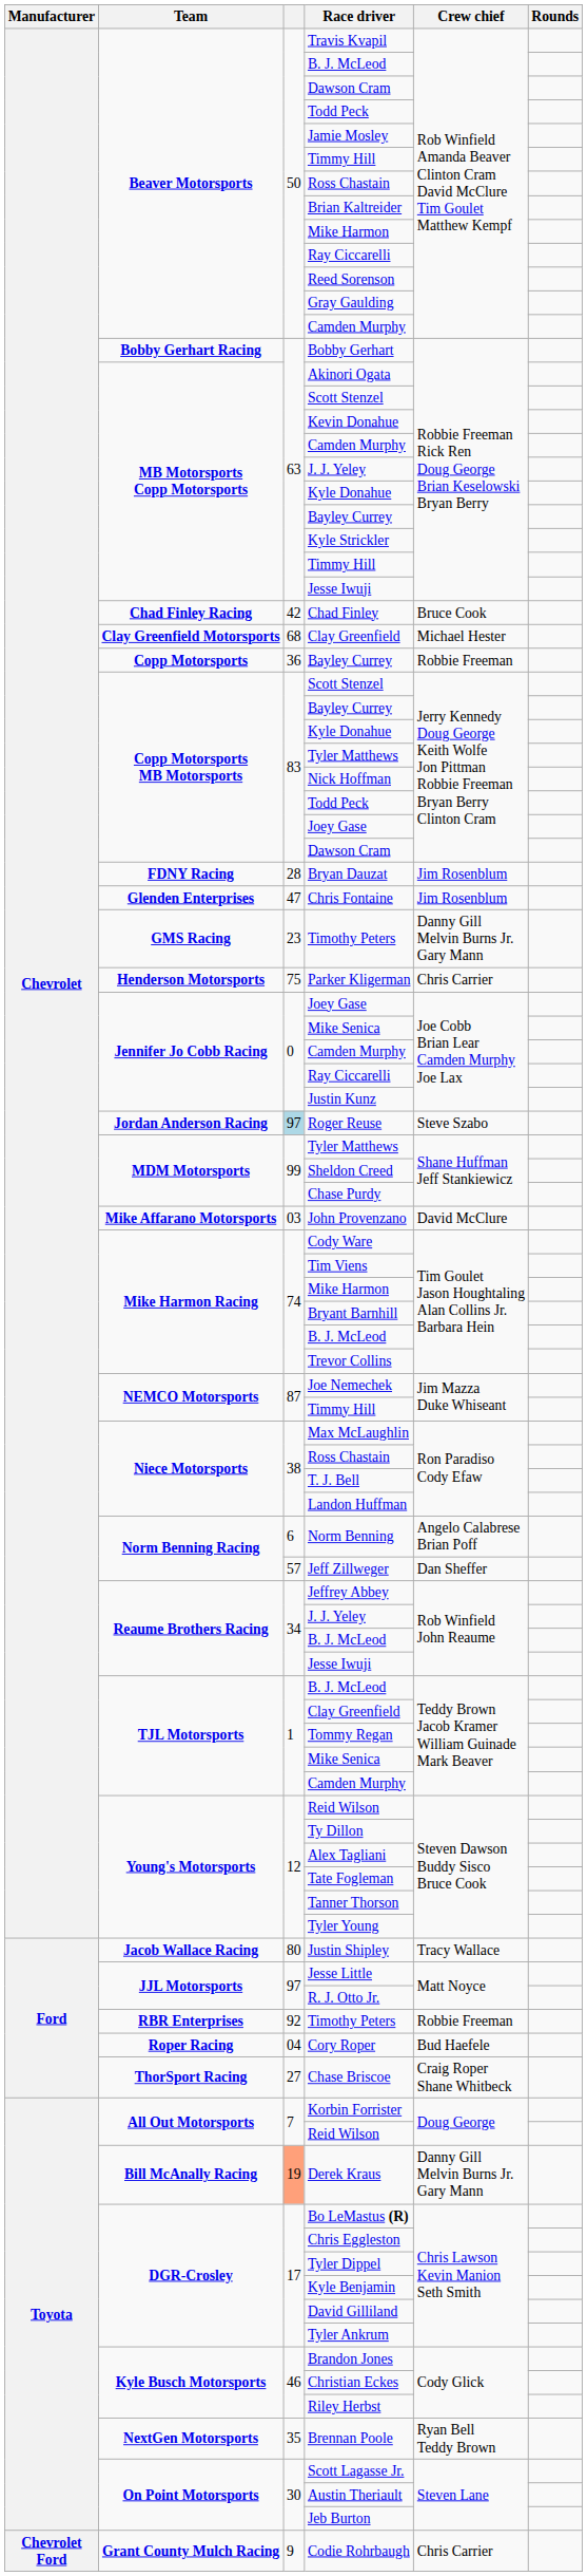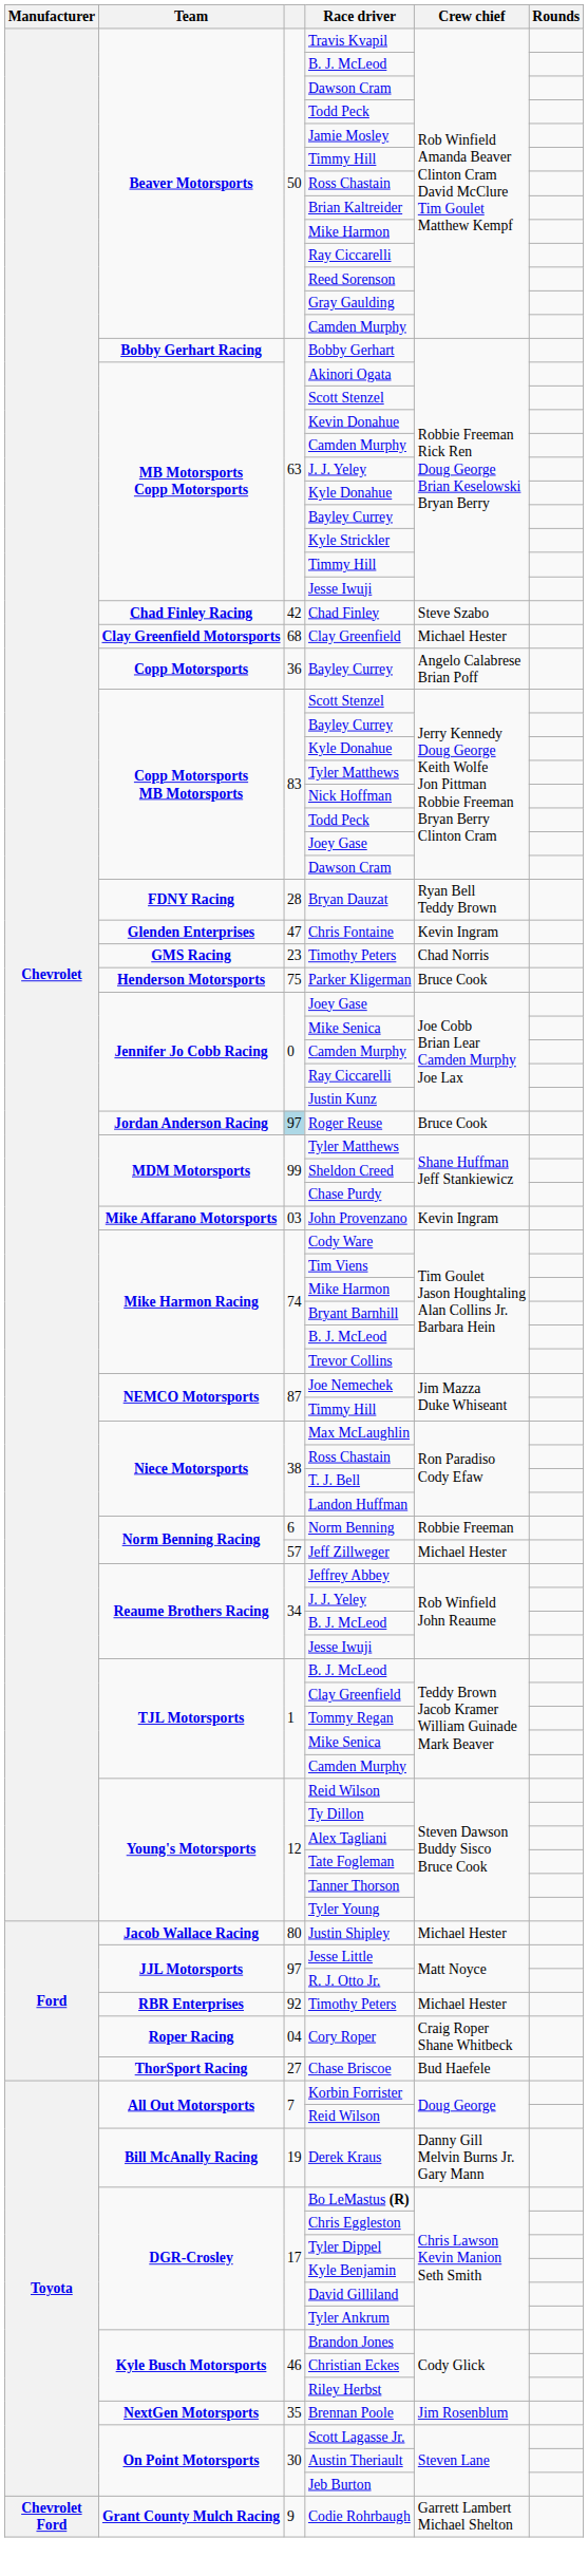Chad Finley | Crew chief: Bruce Cook -> Steve Szabo
Copp Motorsports / Bayley Currey | Crew chief: Robbie Freeman -> Angelo Calabrese Brian Poff
Bryan Dauzat | Crew chief: Jim Rosenblum -> Ryan Bell Teddy Brown
Chris Fontaine | Crew chief: Jim Rosenblum -> Kevin Ingram
GMS Racing / Timothy Peters | Crew chief: Danny Gill Melvin Burns Jr. Gary Mann -> Chad Norris
Parker Kligerman | Crew chief: Chris Carrier -> Bruce Cook
Roger Reuse | Crew chief: Steve Szabo -> Bruce Cook
John Provenzano | Crew chief: David McClure -> Kevin Ingram
Norm Benning | Crew chief: Angelo Calabrese Brian Poff -> Robbie Freeman
Jeff Zillweger | Crew chief: Dan Sheffer -> Michael Hester
Justin Shipley | Crew chief: Tracy Wallace -> Michael Hester
RBR Enterprises / Timothy Peters | Crew chief: Robbie Freeman -> Michael Hester
Cory Roper | Crew chief: Bud Haefele -> Craig Roper Shane Whitbeck
Chase Briscoe | Crew chief: Craig Roper Shane Whitbeck -> Bud Haefele
Derek Kraus | column 3: lightsalmon background -> no background
Brennan Poole | Crew chief: Ryan Bell Teddy Brown -> Jim Rosenblum
Codie Rohrbaugh | Crew chief: Chris Carrier -> Garrett Lambert Michael Shelton
